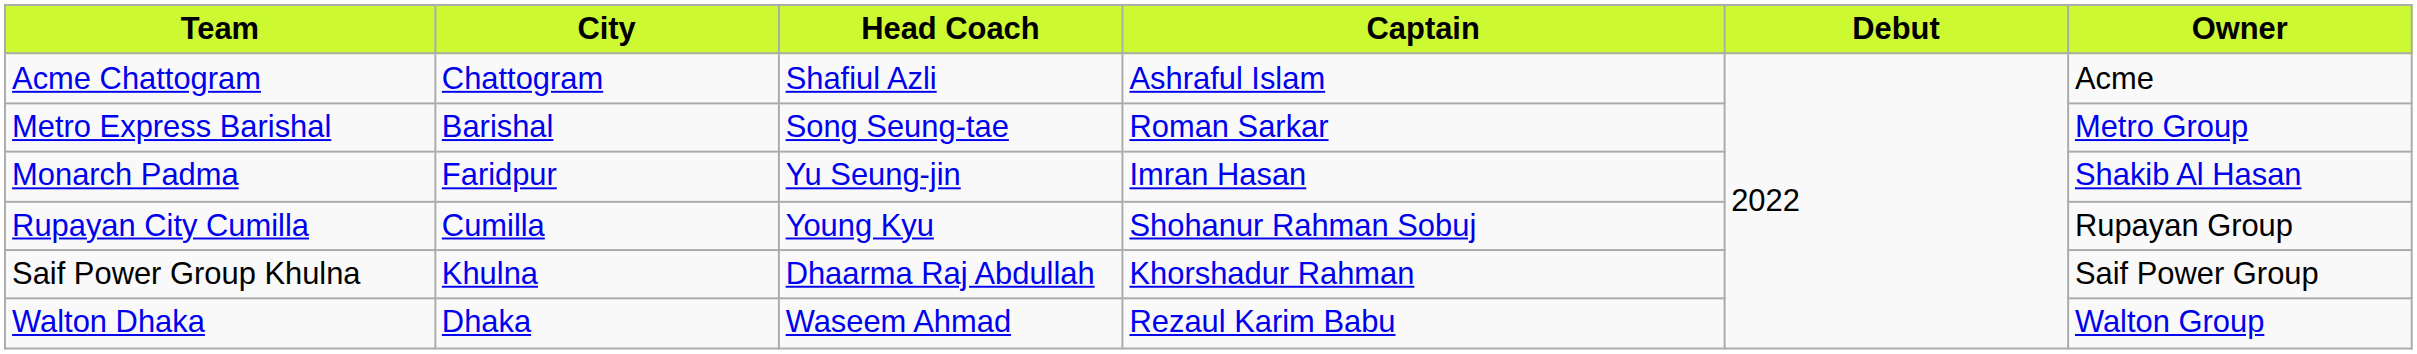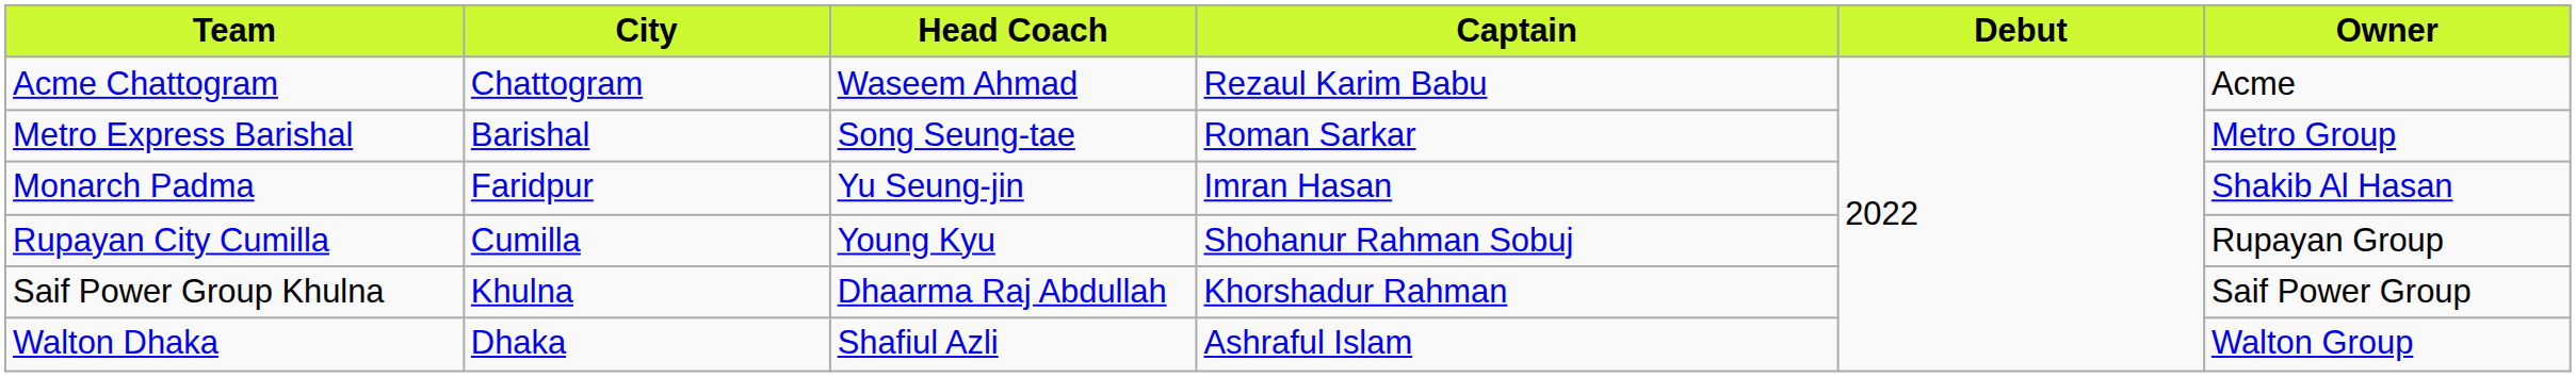Acme Chattogram | Head Coach: Shafiul Azli -> Waseem Ahmad
Acme Chattogram | Captain: Ashraful Islam -> Rezaul Karim Babu
Walton Dhaka | Head Coach: Waseem Ahmad -> Shafiul Azli
Walton Dhaka | Captain: Rezaul Karim Babu -> Ashraful Islam
